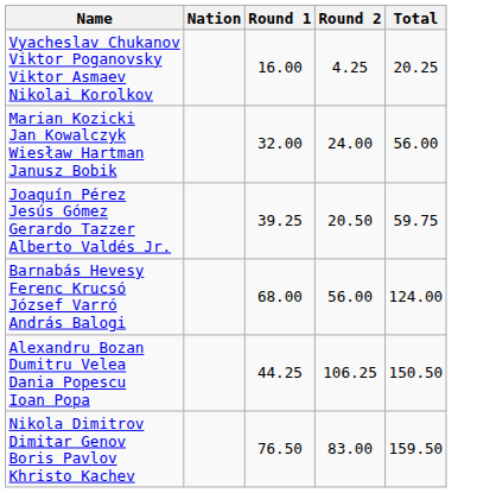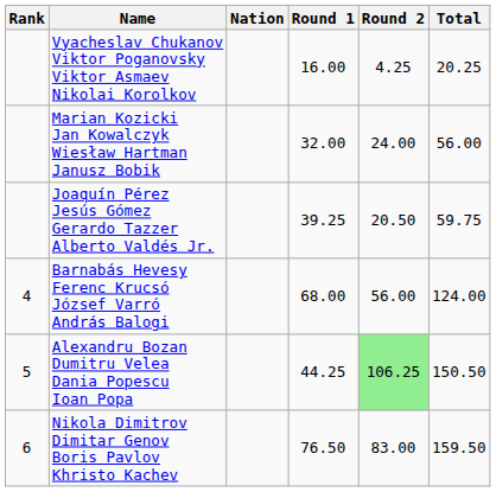+ column: Rank | 4 | 5 | 6
Alexandru Bozan Dumitru Velea Dania Popescu Ioan Popa | Round 2: no background -> lightgreen background
